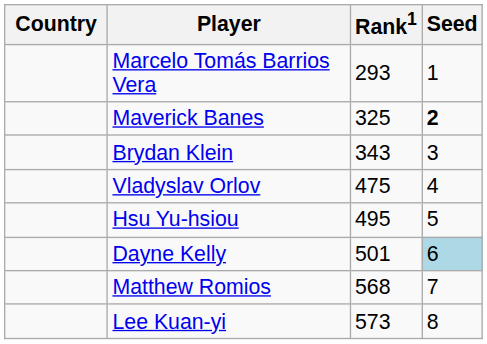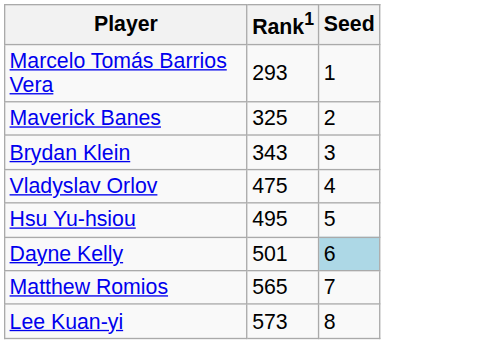- column: Country
Maverick Banes | Seed: bold -> normal
Matthew Romios | Rank1: 568 -> 565
